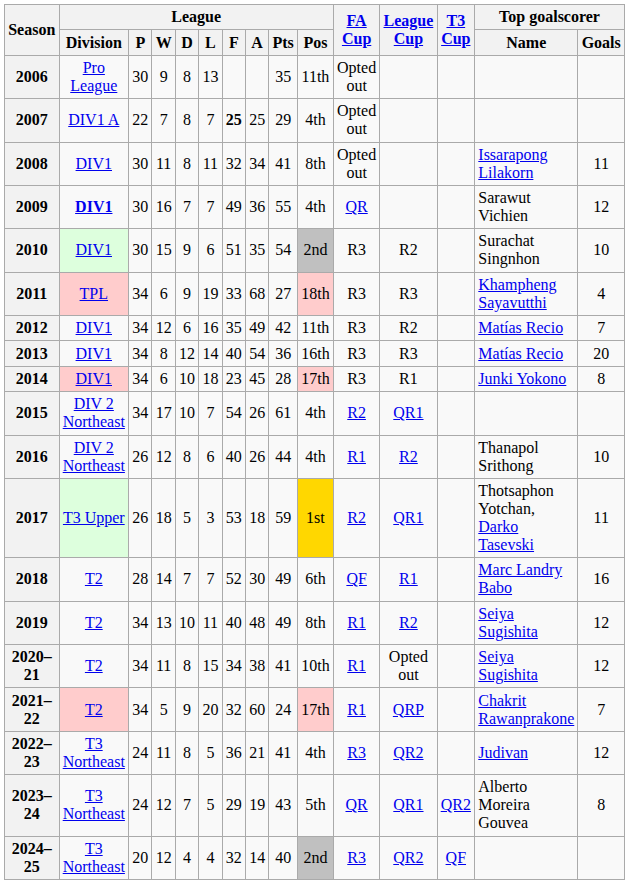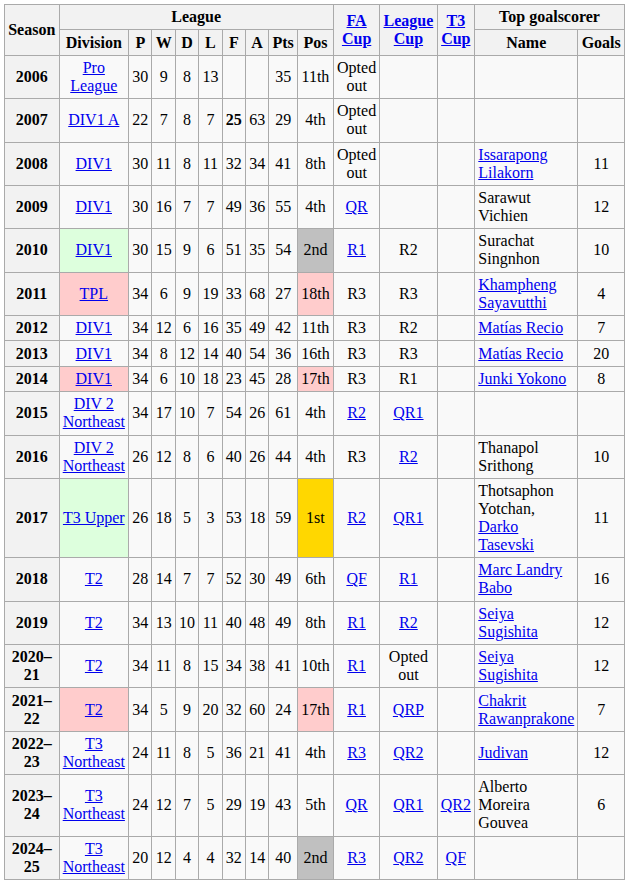2007 | League / A: 25 -> 63
2009 | League / Division: bold -> normal
2010 | FA Cup: R3 -> R1
2016 | FA Cup: R1 -> R3
2023–24 | Top goalscorer / Goals: 8 -> 6
